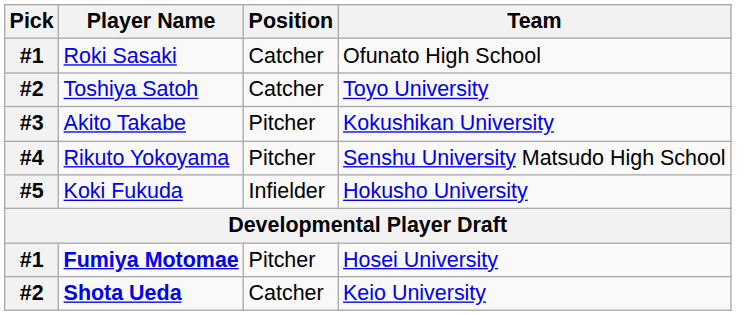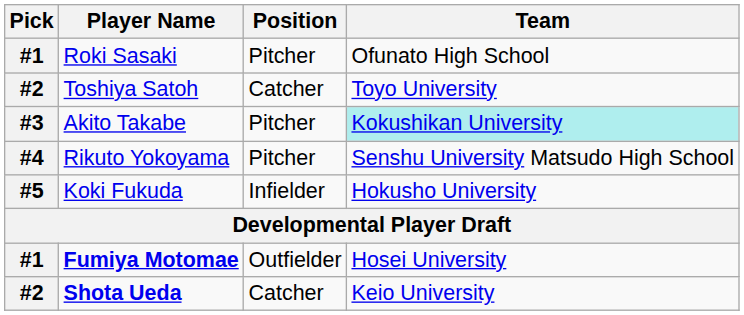Roki Sasaki | Position: Catcher -> Pitcher
Akito Takabe | Team: no background -> paleturquoise background
Fumiya Motomae | Position: Pitcher -> Outfielder
